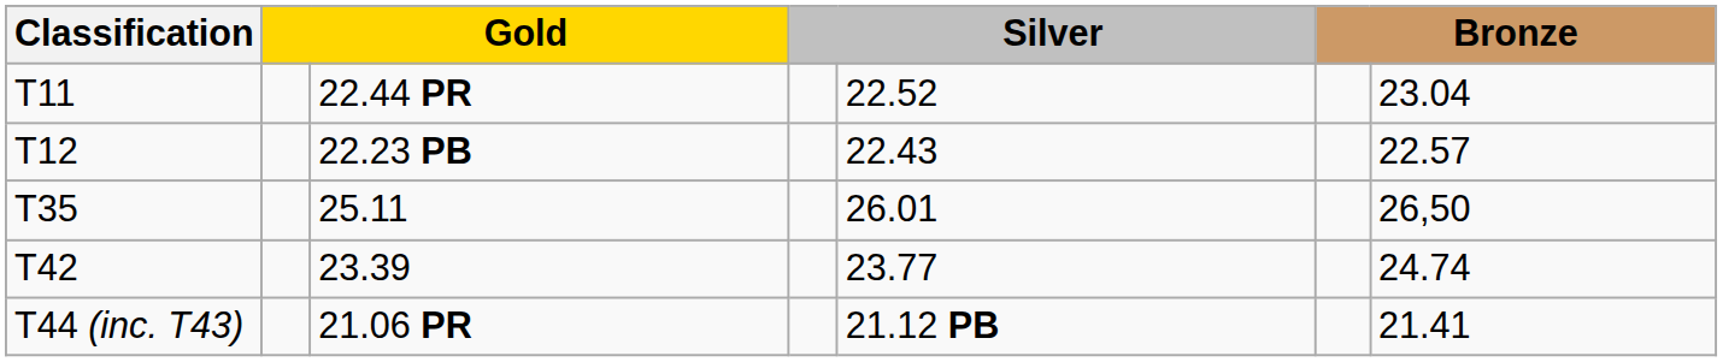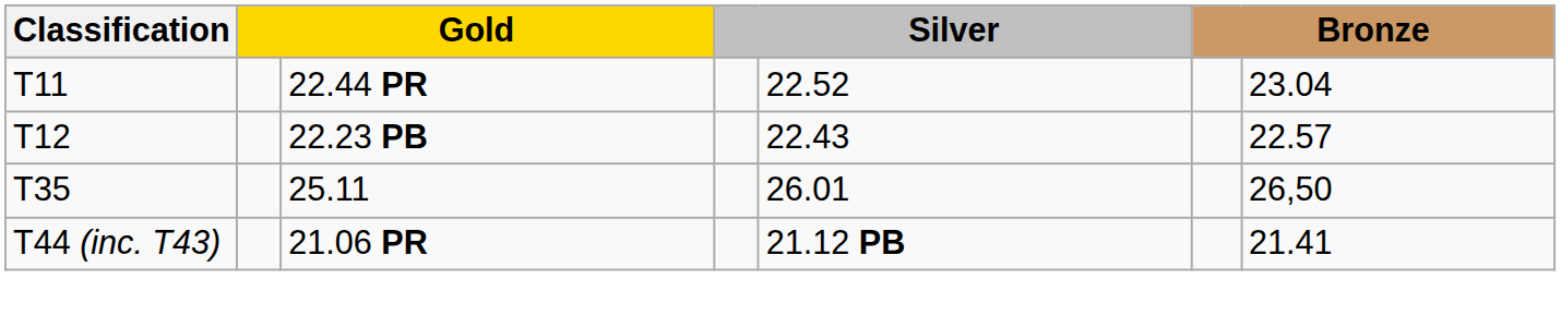- row: T42 | 23.39 | 23.77 | 24.74
